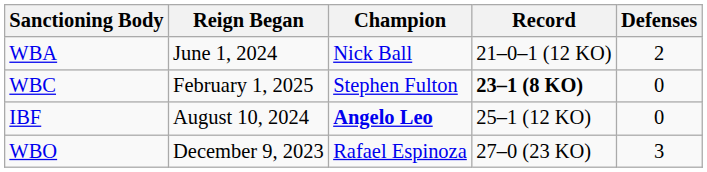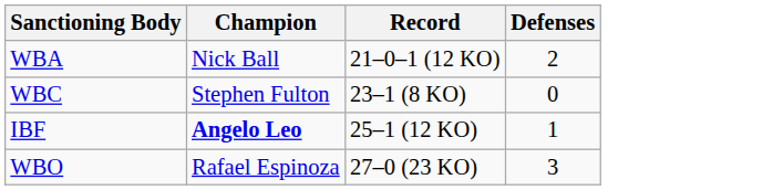- column: Reign Began | June 1, 2024 | February 1, 2025 | August 10, 2024 | December 9, 2023
WBC | Record: bold -> normal
IBF | Defenses: 0 -> 1
